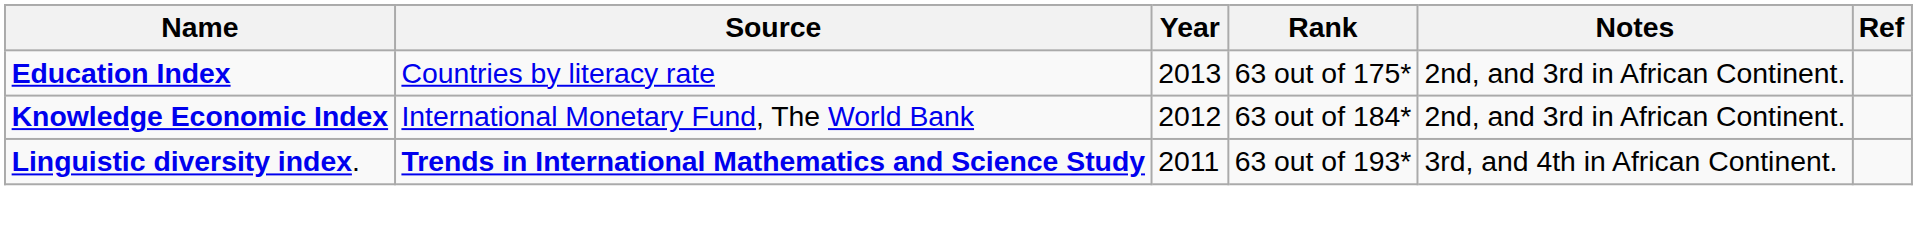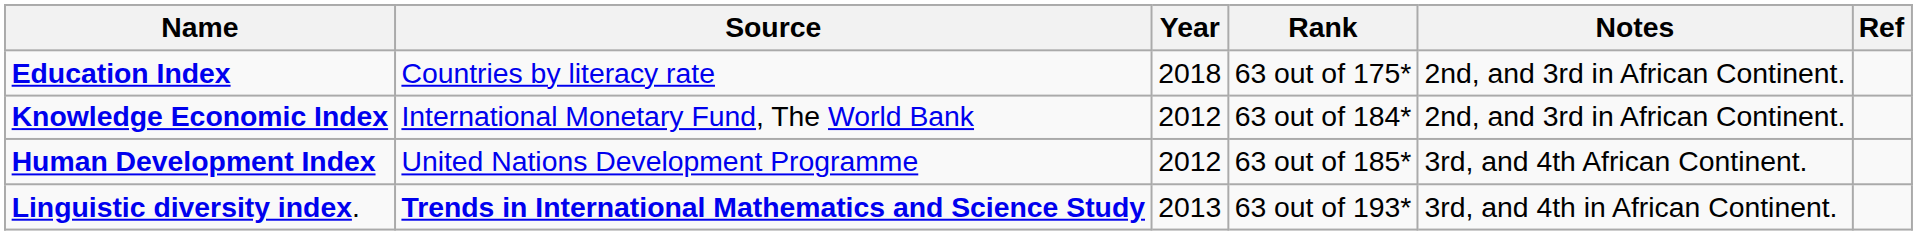Education Index | Year: 2013 -> 2018
+ row: Human Development Index | United Nations Development Programme | 2012 | 63 out of 185* | 3rd, and 4th African Continent.
Linguistic diversity index. | Year: 2011 -> 2013
